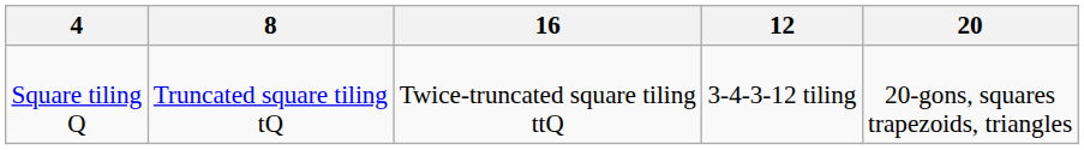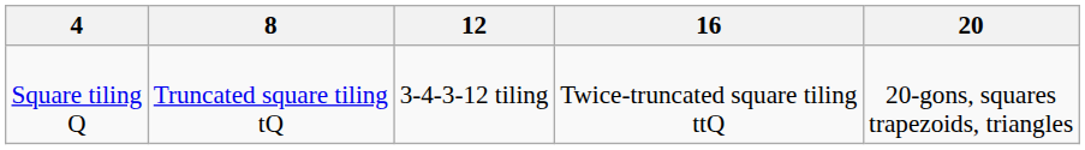columns swapped: 12 <-> 16
